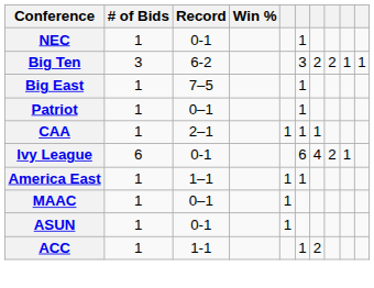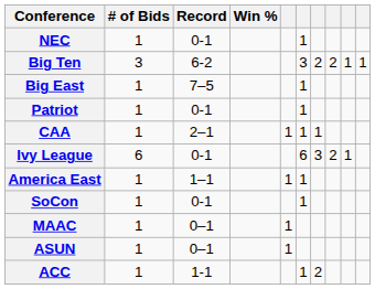Patriot | Record: 0–1 -> 0-1
Ivy League | column 7: 4 -> 3
+ row: SoCon | 1 | 0-1 | 1
ASUN | Record: 0-1 -> 0–1
